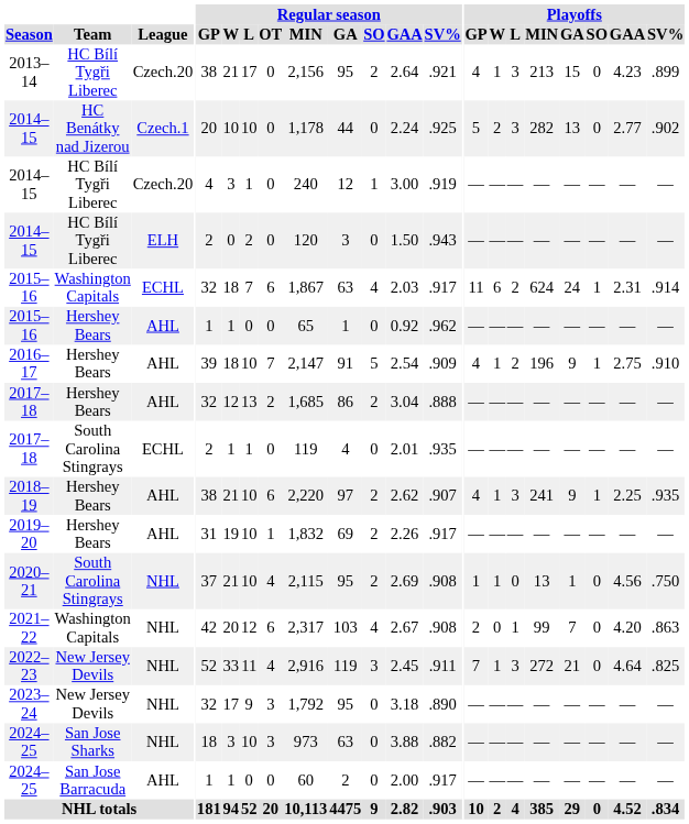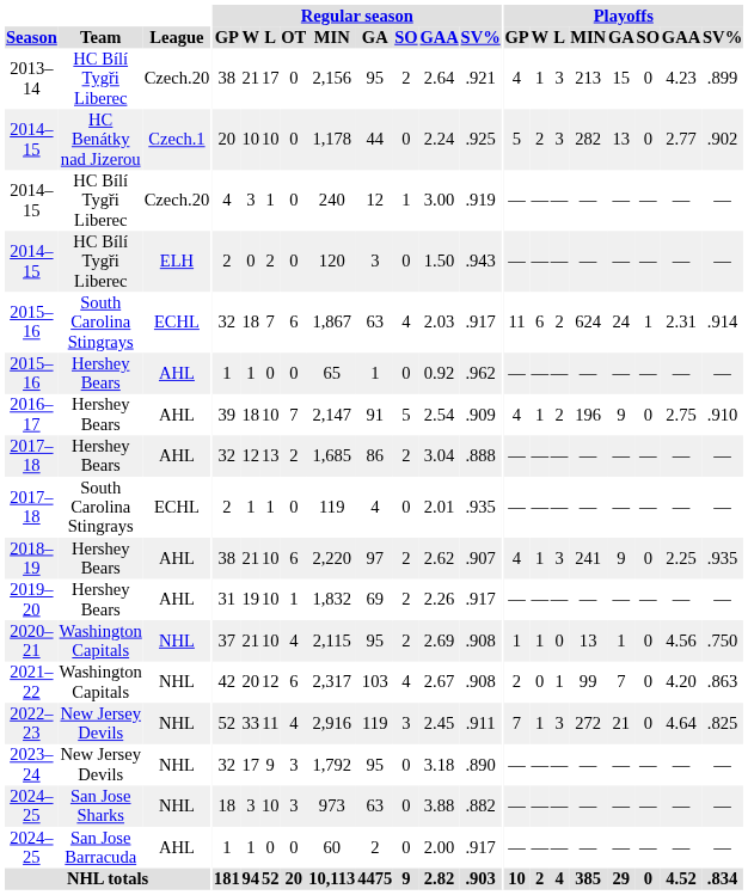2015–16 / ECHL | Team: Washington Capitals -> South Carolina Stingrays
2016–17 | Playoffs / SO: 1 -> 0
2018–19 | Playoffs / SO: 1 -> 0
2020–21 | Team: South Carolina Stingrays -> Washington Capitals
